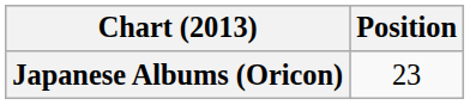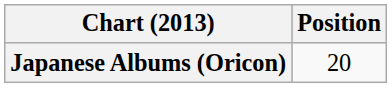Japanese Albums (Oricon) | Position: 23 -> 20
